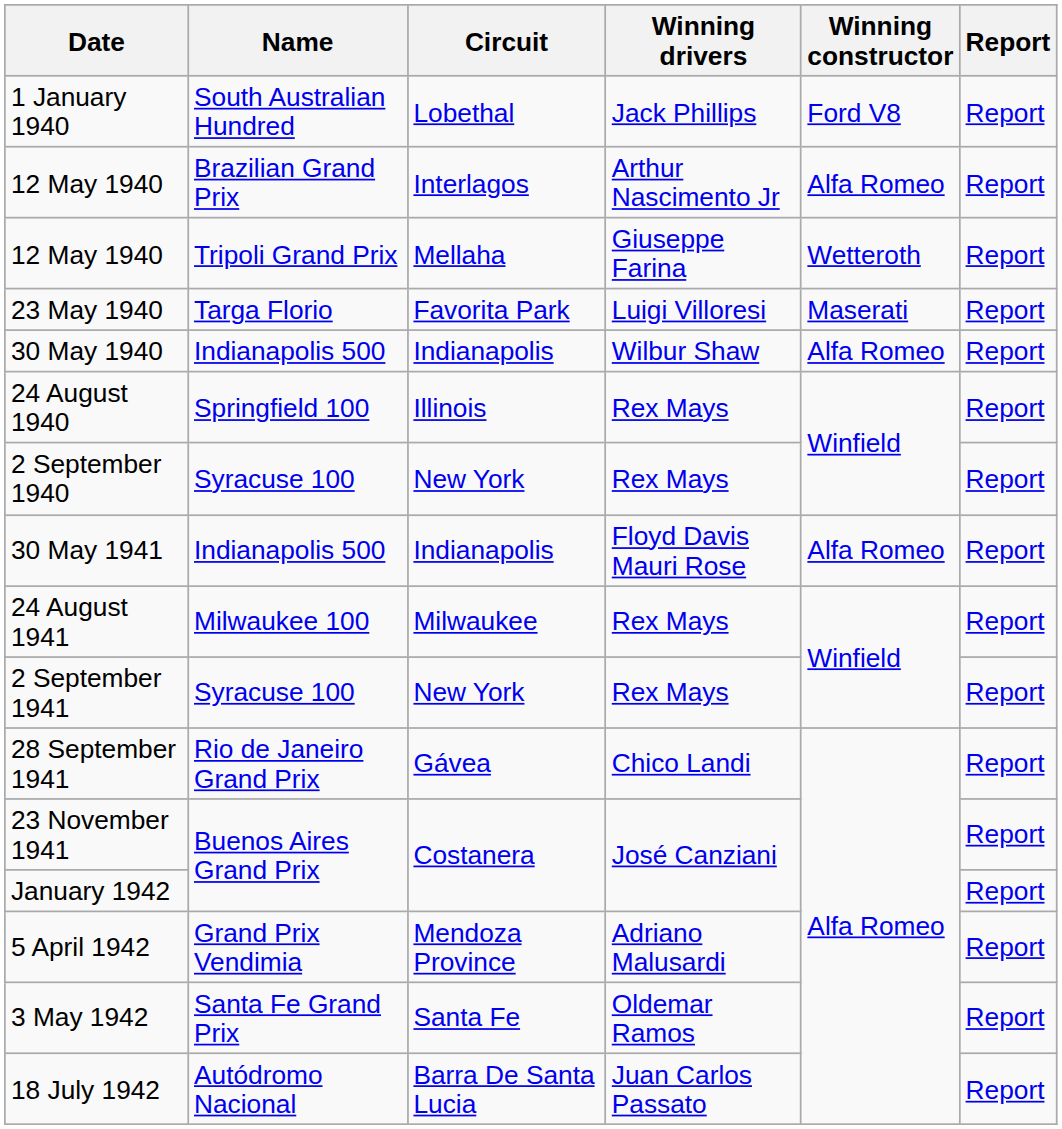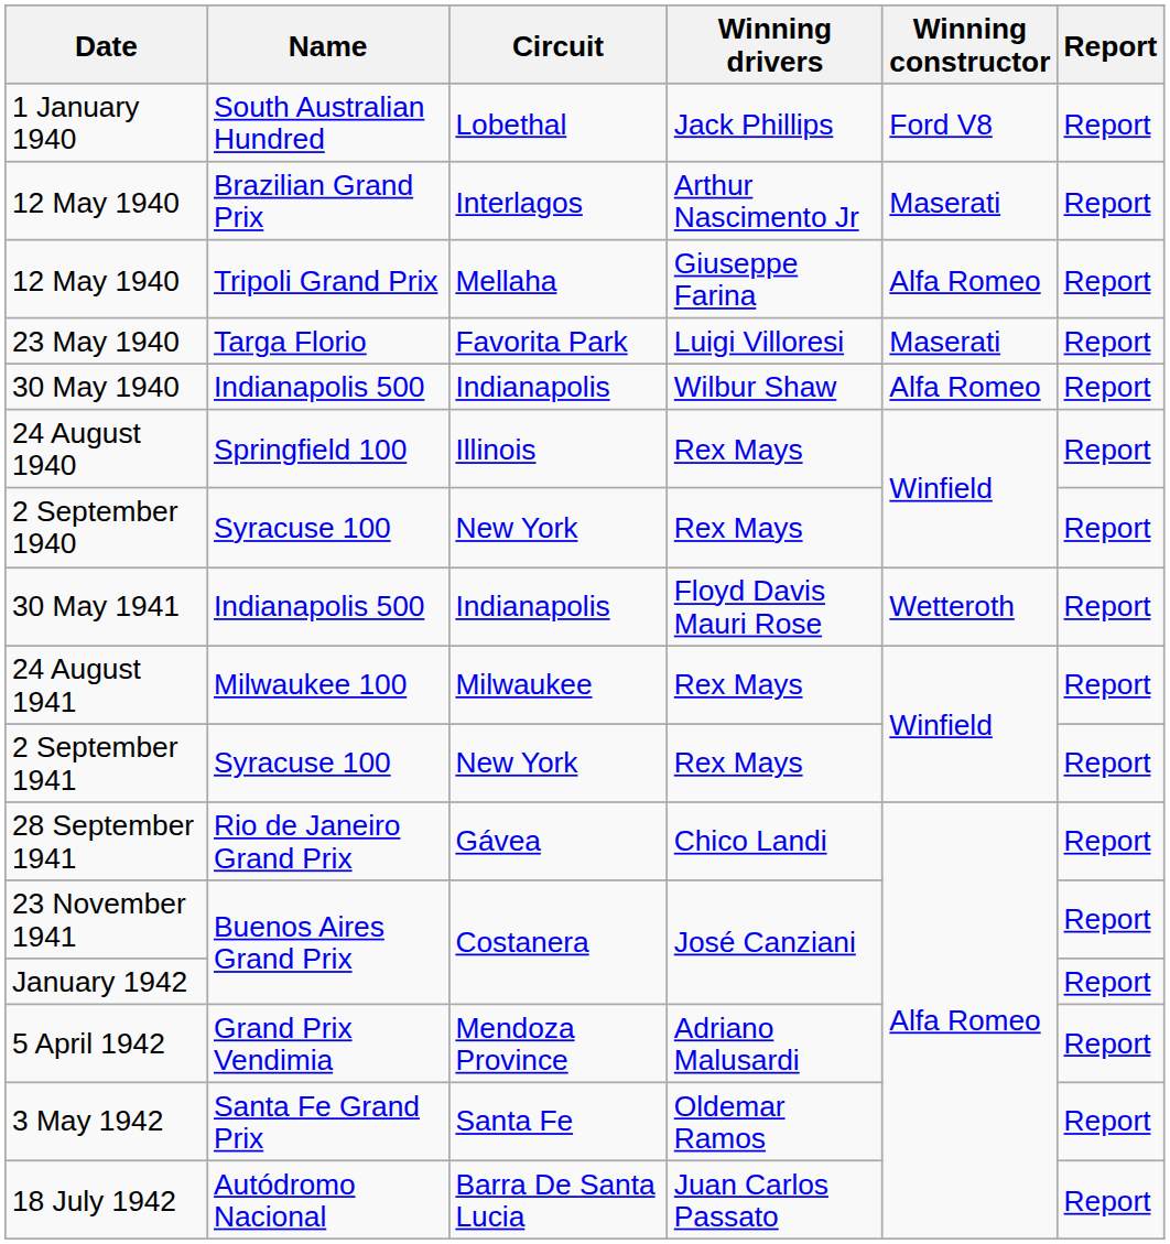12 May 1940 / Brazilian Grand Prix | Winning constructor: Alfa Romeo -> Maserati
12 May 1940 / Tripoli Grand Prix | Winning constructor: Wetteroth -> Alfa Romeo
30 May 1941 | Winning constructor: Alfa Romeo -> Wetteroth
